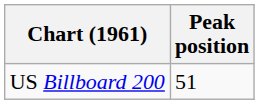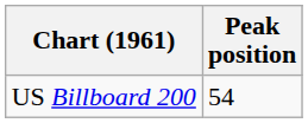US Billboard 200 | Peak position: 51 -> 54
